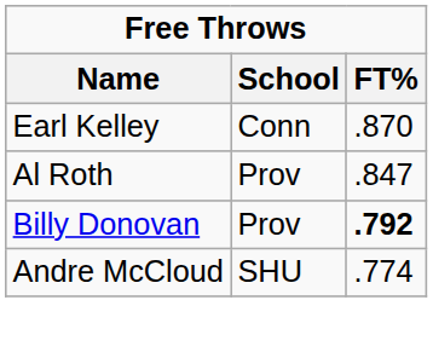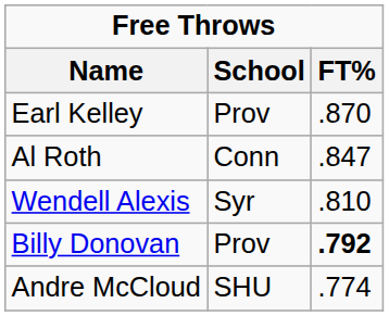Earl Kelley | School: Conn -> Prov
Al Roth | School: Prov -> Conn
+ row: Wendell Alexis | Syr | .810
